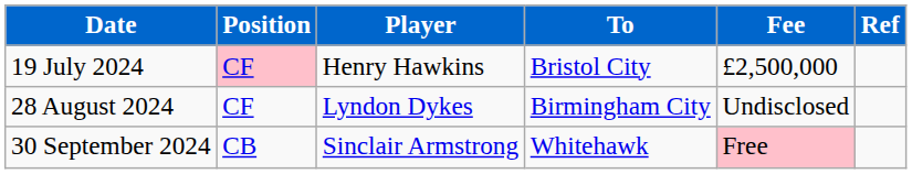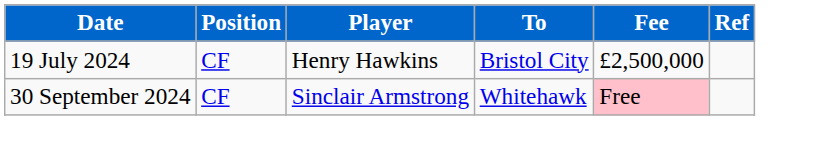19 July 2024 | Position: pink background -> no background
- row: 28 August 2024 | CF | Lyndon Dykes | Birmingham City | Undisclosed
30 September 2024 | Position: CB -> CF
